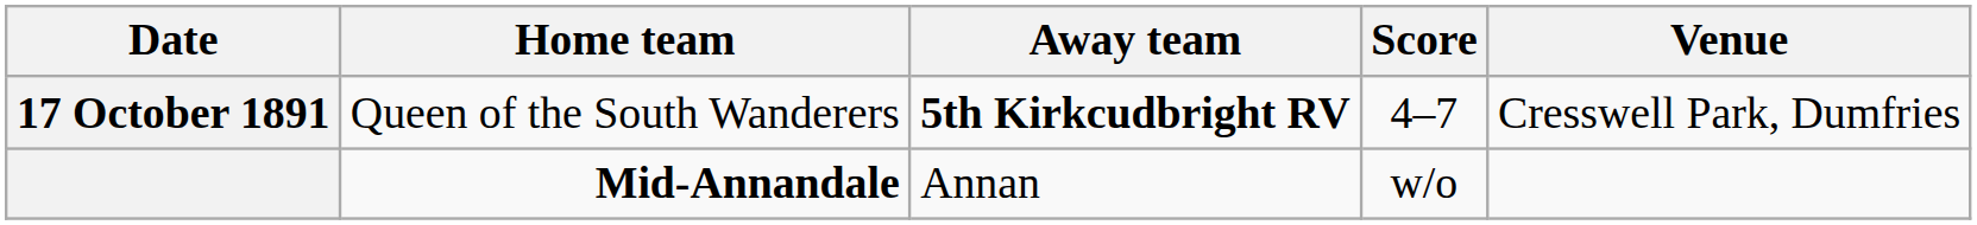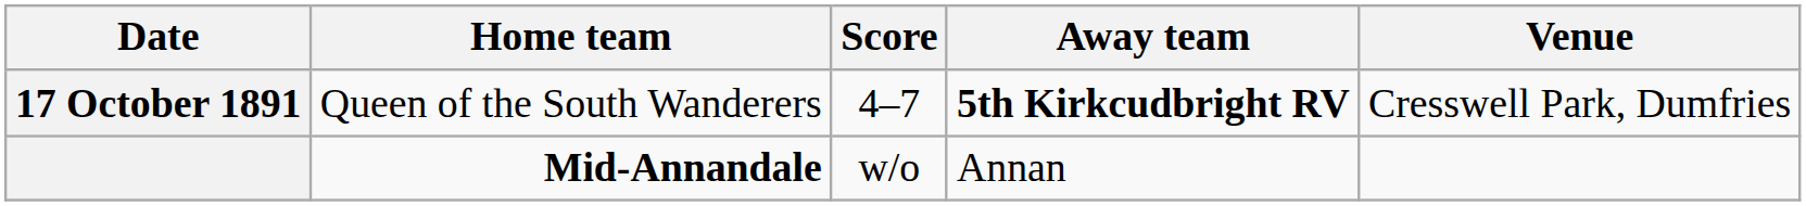columns swapped: Score <-> Away team
